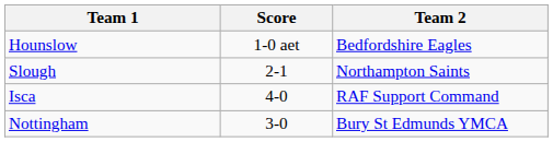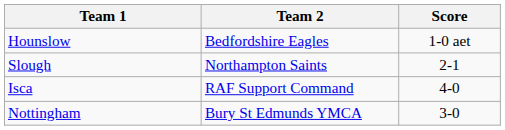columns swapped: Team 2 <-> Score
